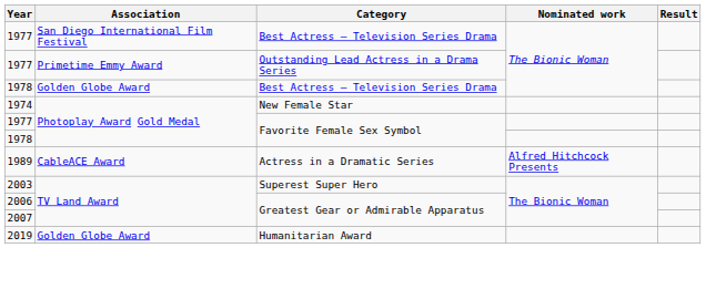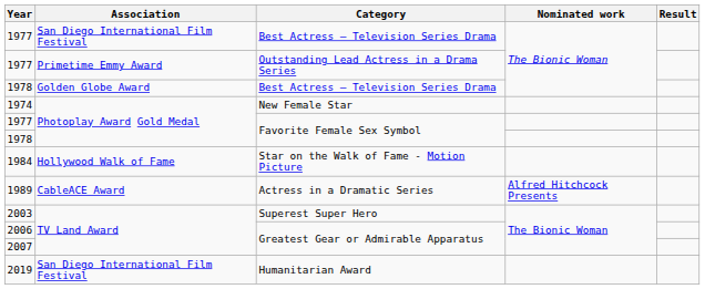+ row: 1984 | Hollywood Walk of Fame | Star on the Walk of Fame - Motion Picture
2019 | Association: Golden Globe Award -> San Diego International Film Festival
